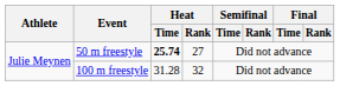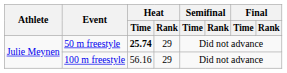50 m freestyle | Heat / Rank: 27 -> 29
100 m freestyle | Heat / Time: 31.28 -> 56.16
100 m freestyle | Heat / Rank: 32 -> 29
